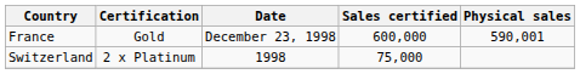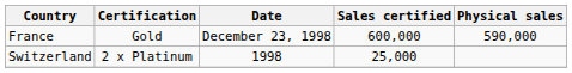France | Physical sales: 590,001 -> 590,000
Switzerland | Sales certified: 75,000 -> 25,000
